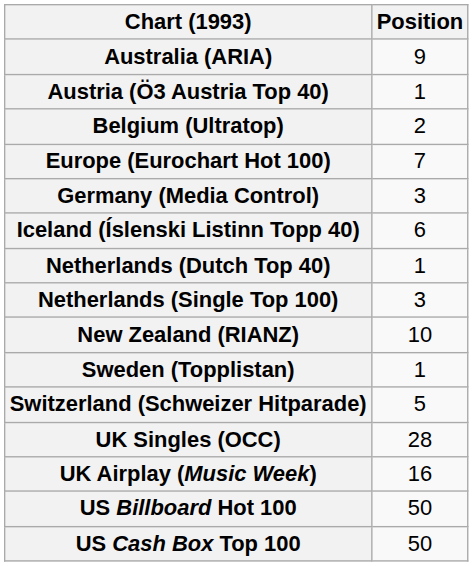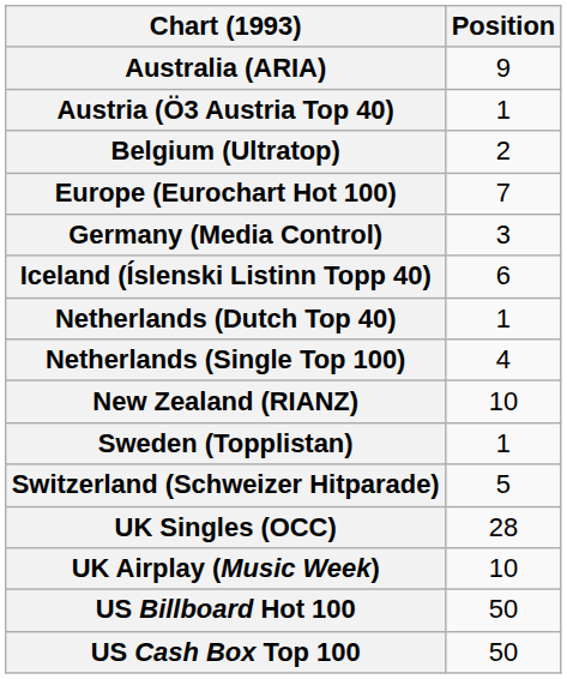Netherlands (Single Top 100) | Position: 3 -> 4
UK Airplay (Music Week) | Position: 16 -> 10
